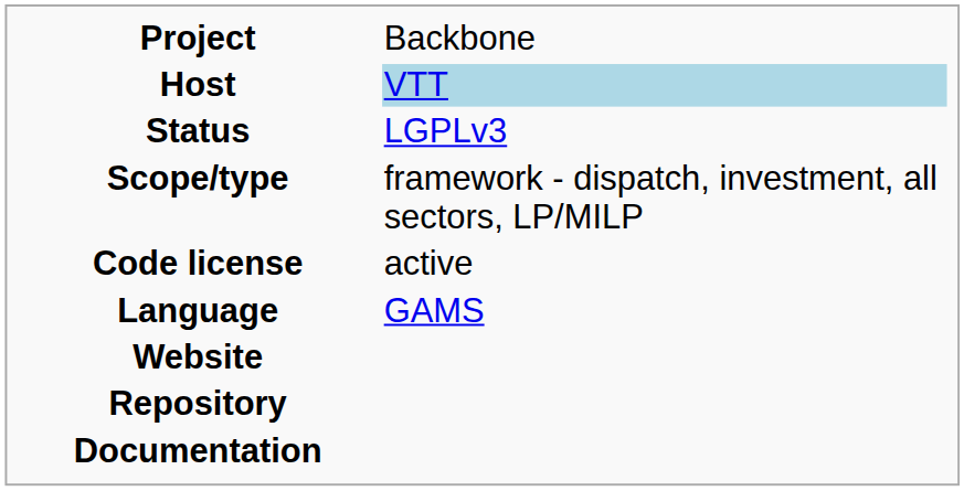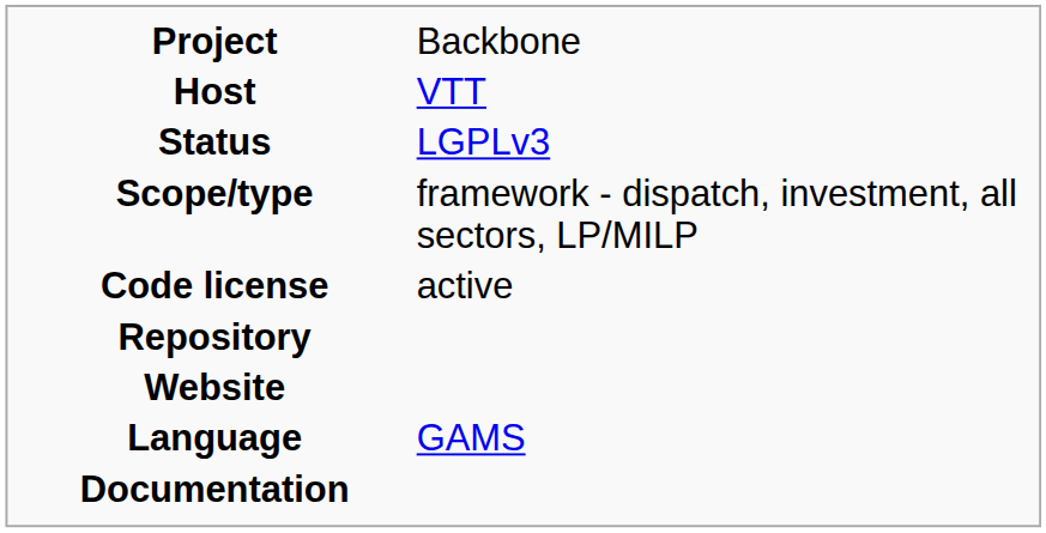Host | column 2: lightblue background -> no background
rows swapped: Language <-> Repository
